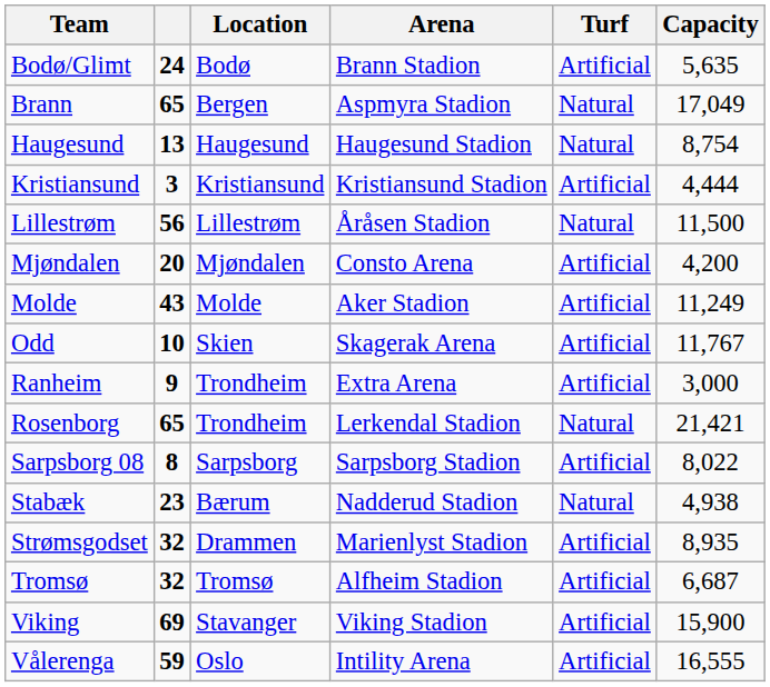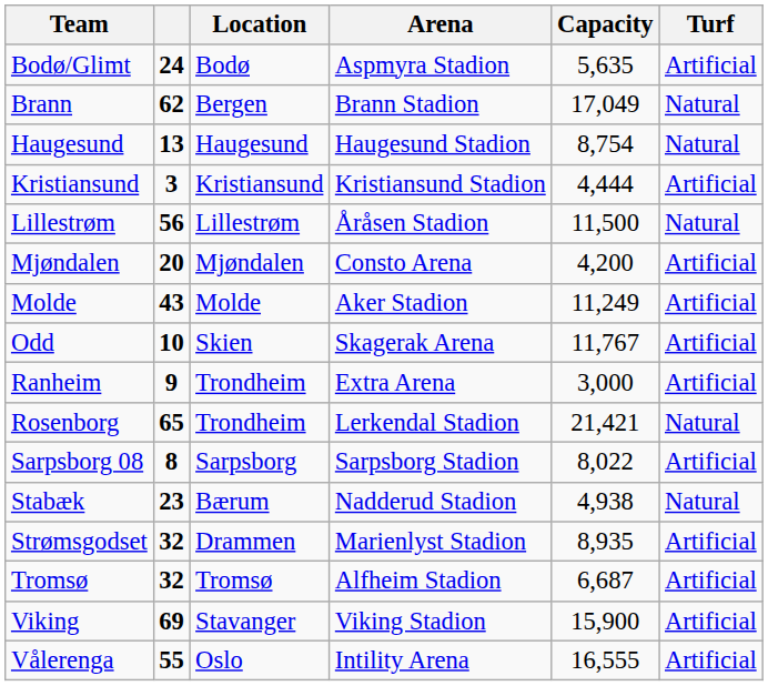columns swapped: Turf <-> Capacity
Bodø/Glimt | Arena: Brann Stadion -> Aspmyra Stadion
Brann | column 2: 65 -> 62
Brann | Arena: Aspmyra Stadion -> Brann Stadion
Vålerenga | column 2: 59 -> 55
